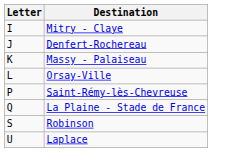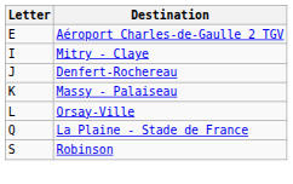+ row: E | Aéroport Charles-de-Gaulle 2 TGV
- row: P | Saint-Rémy-lès-Chevreuse
- row: U | Laplace
